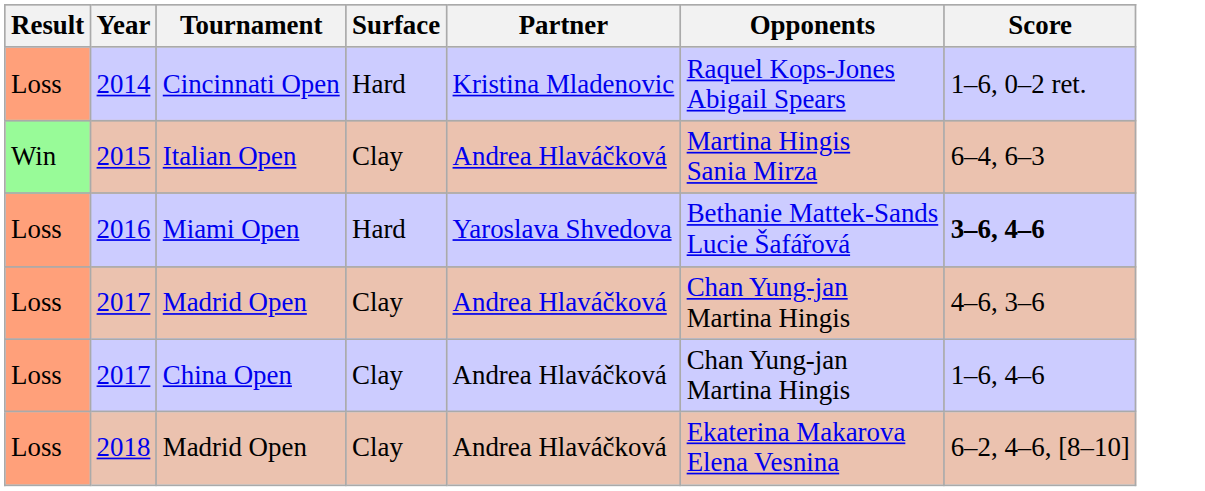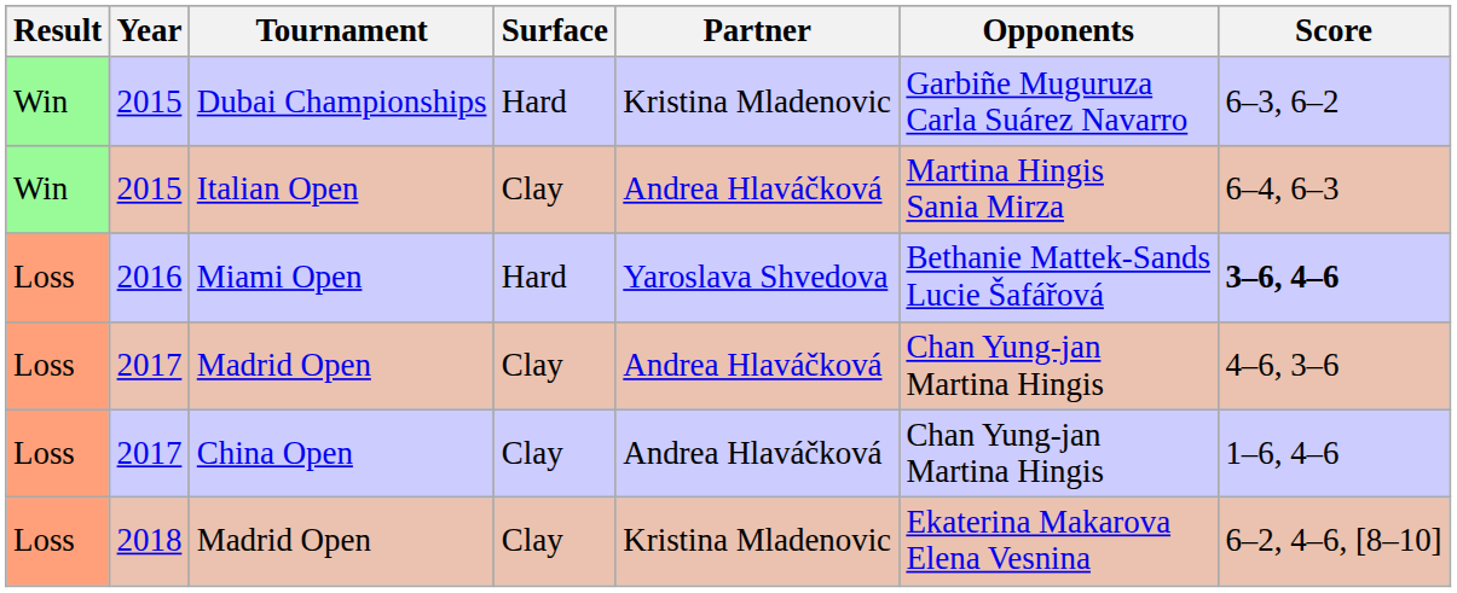- row: Loss | 2014 | Cincinnati Open | Hard | Kristina Mladenovic | Raquel Kops-Jones Abigail Spears | 1–6, 0–2 ret.
+ row: Win | 2015 | Dubai Championships | Hard | Kristina Mladenovic | Garbiñe Muguruza Carla Suárez Navarro | 6–3, 6–2
2018 / Madrid Open | Partner: Andrea Hlaváčková -> Kristina Mladenovic
